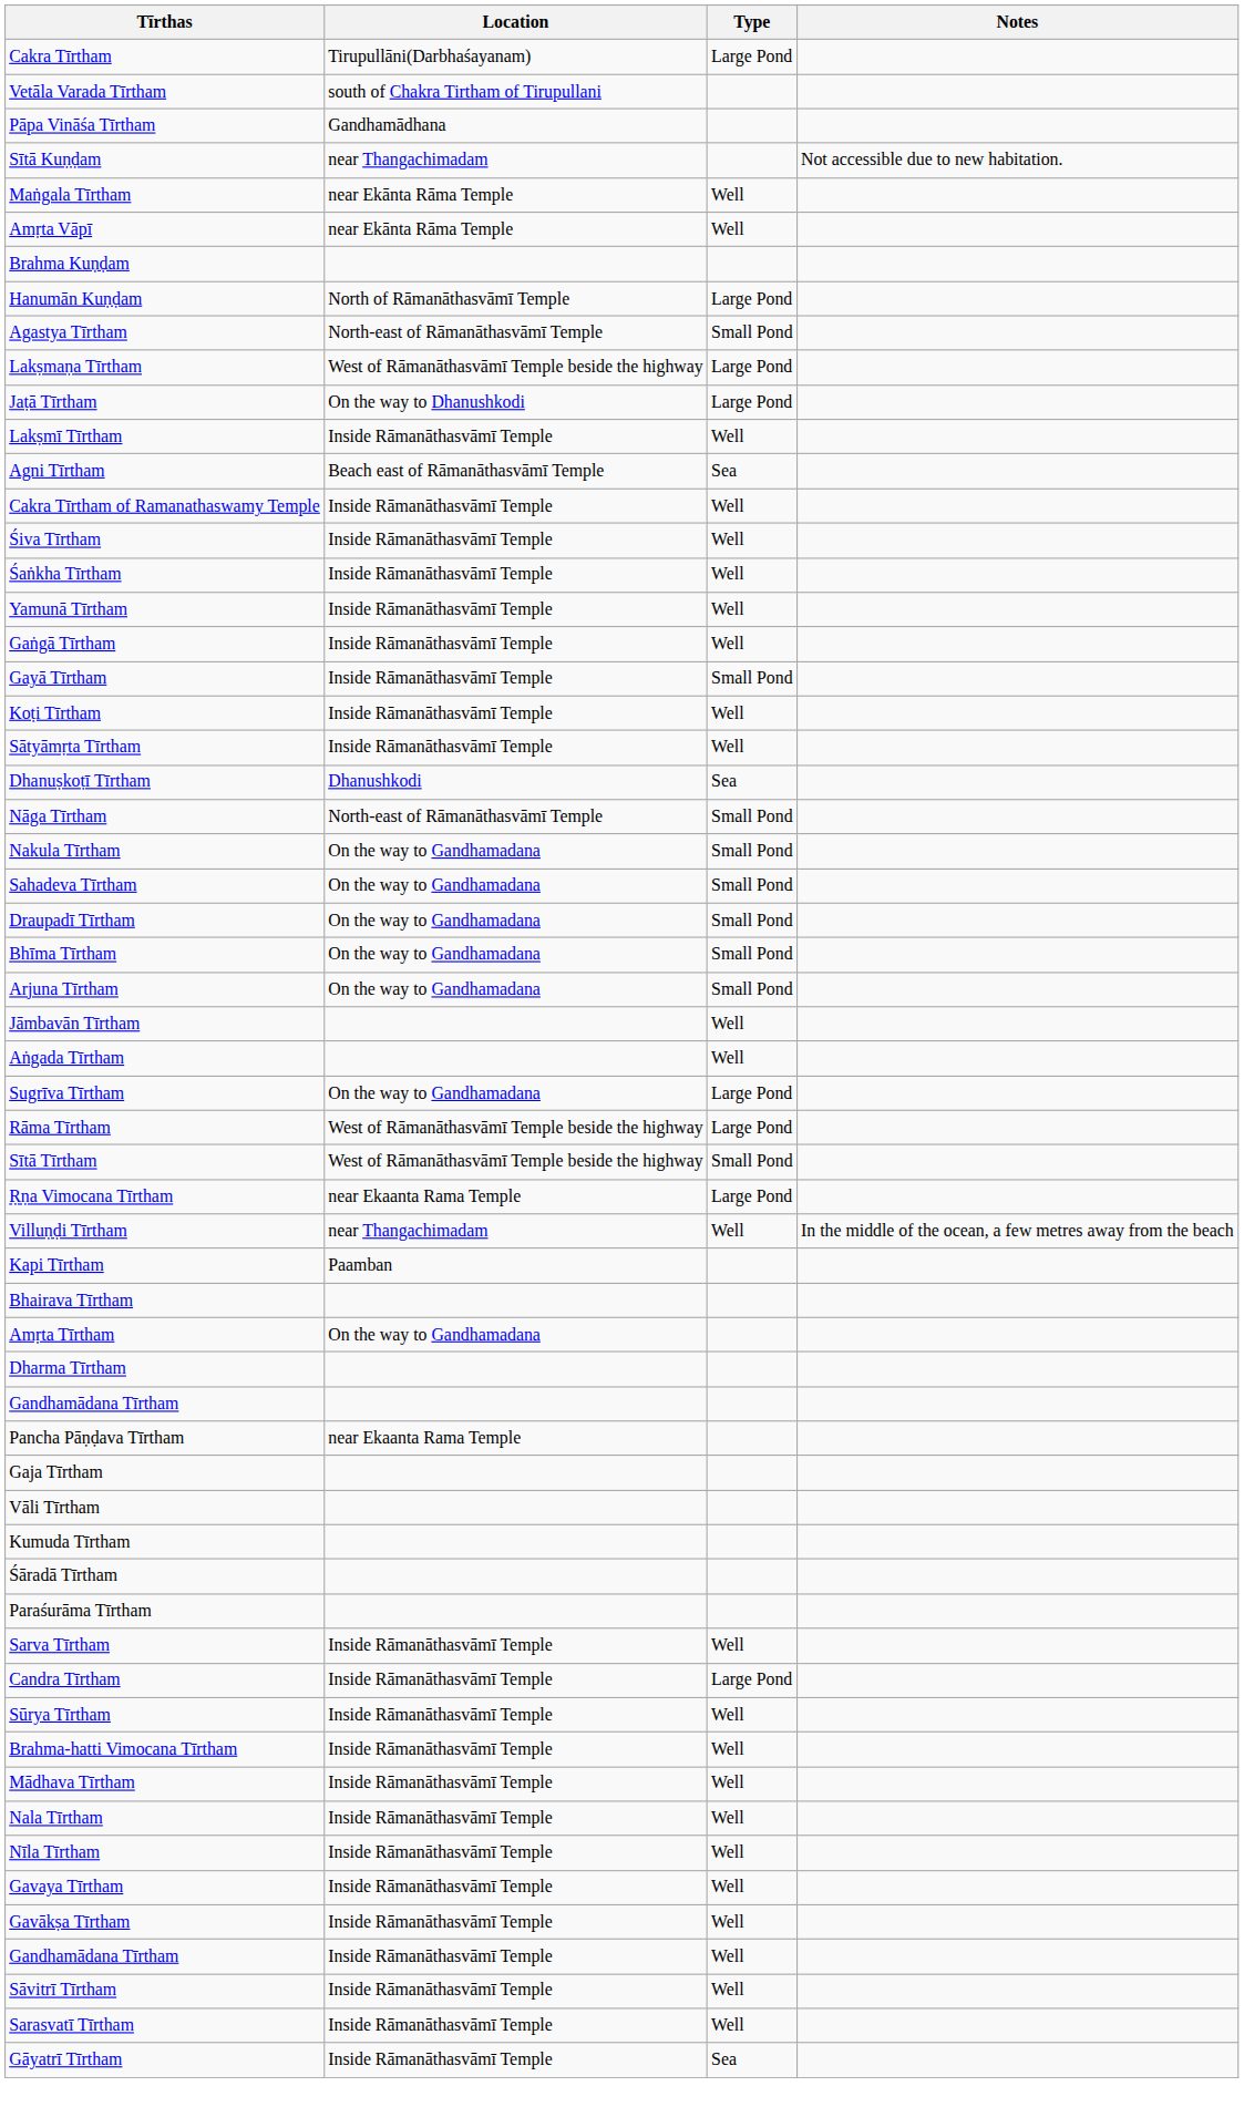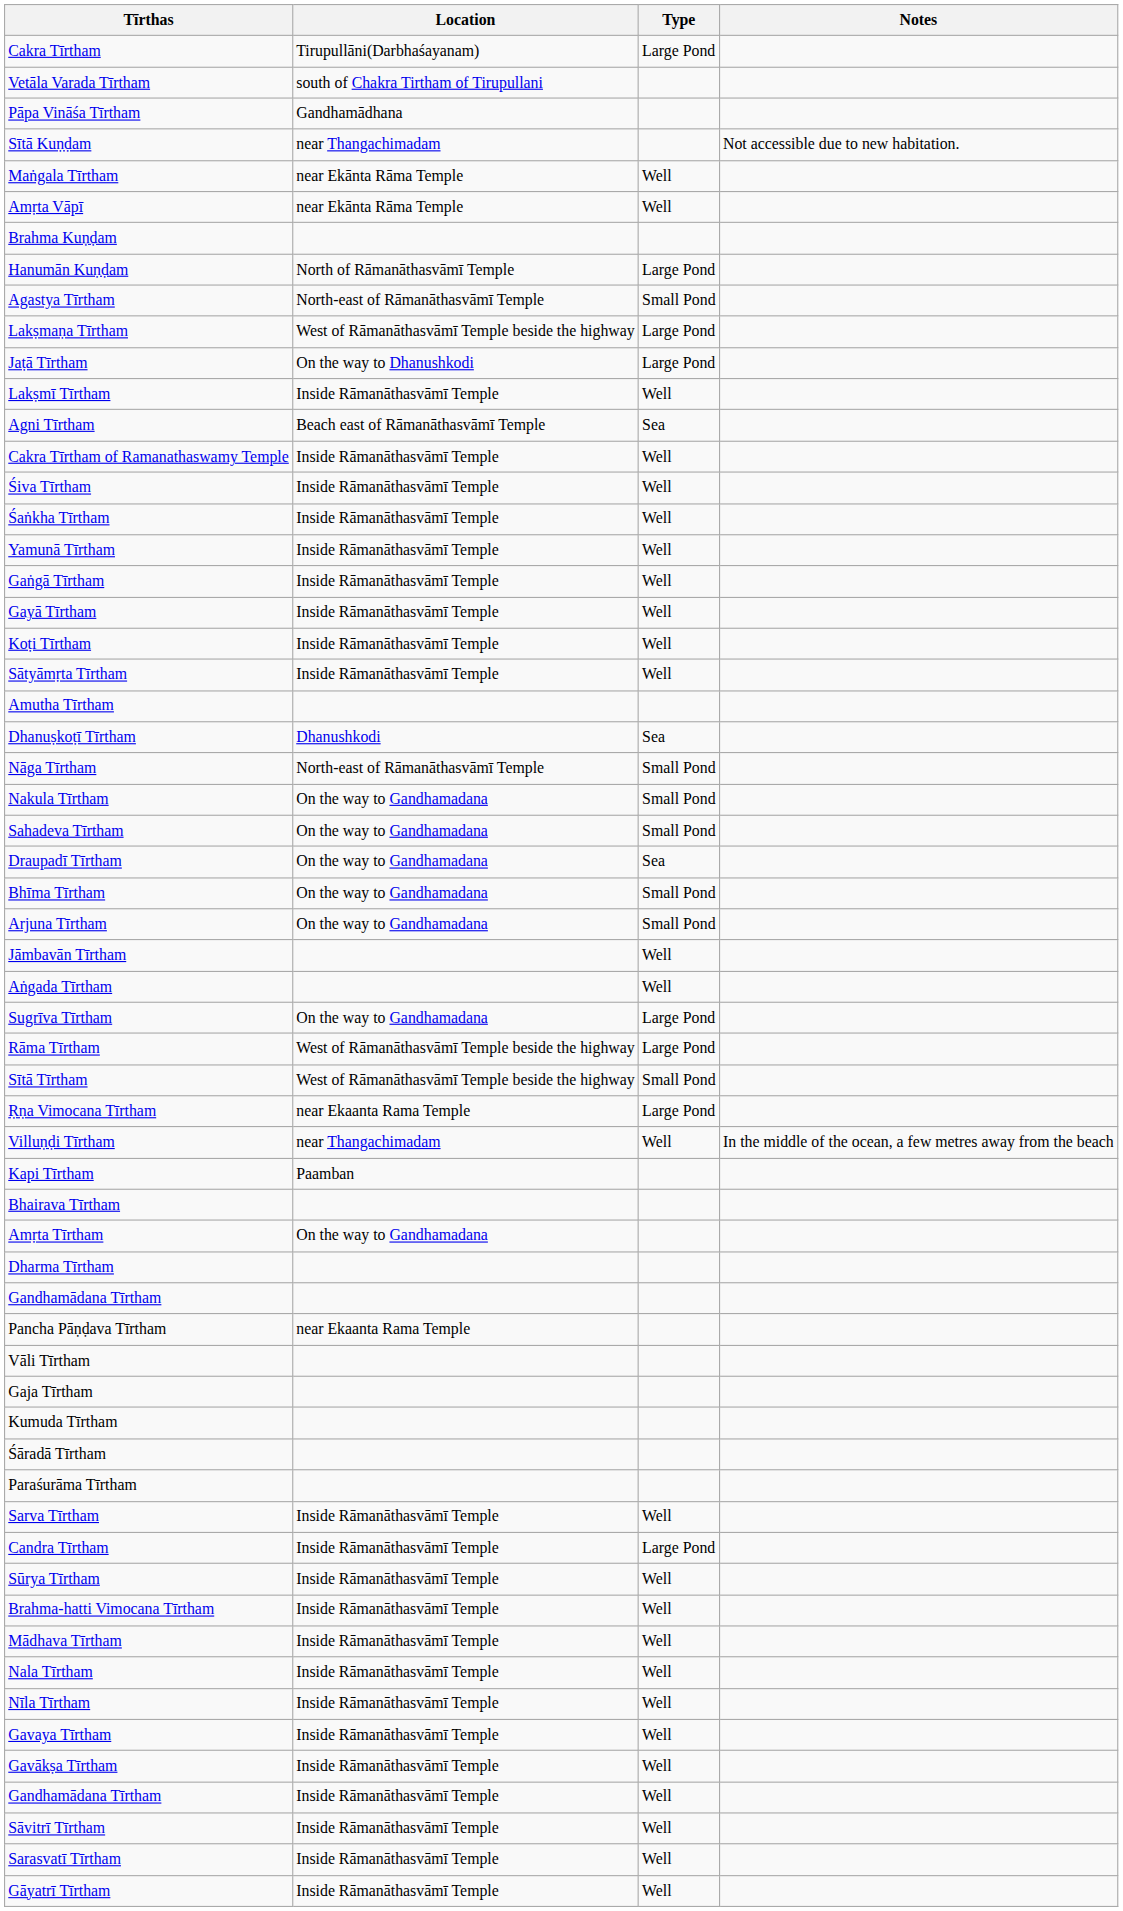Gayā Tīrtham | Type: Small Pond -> Well
+ row: Amutha Tīrtham
Draupadī Tīrtham | Type: Small Pond -> Sea
rows swapped: Vāli Tīrtham <-> Gaja Tīrtham
Gāyatrī Tīrtham | Type: Sea -> Well
